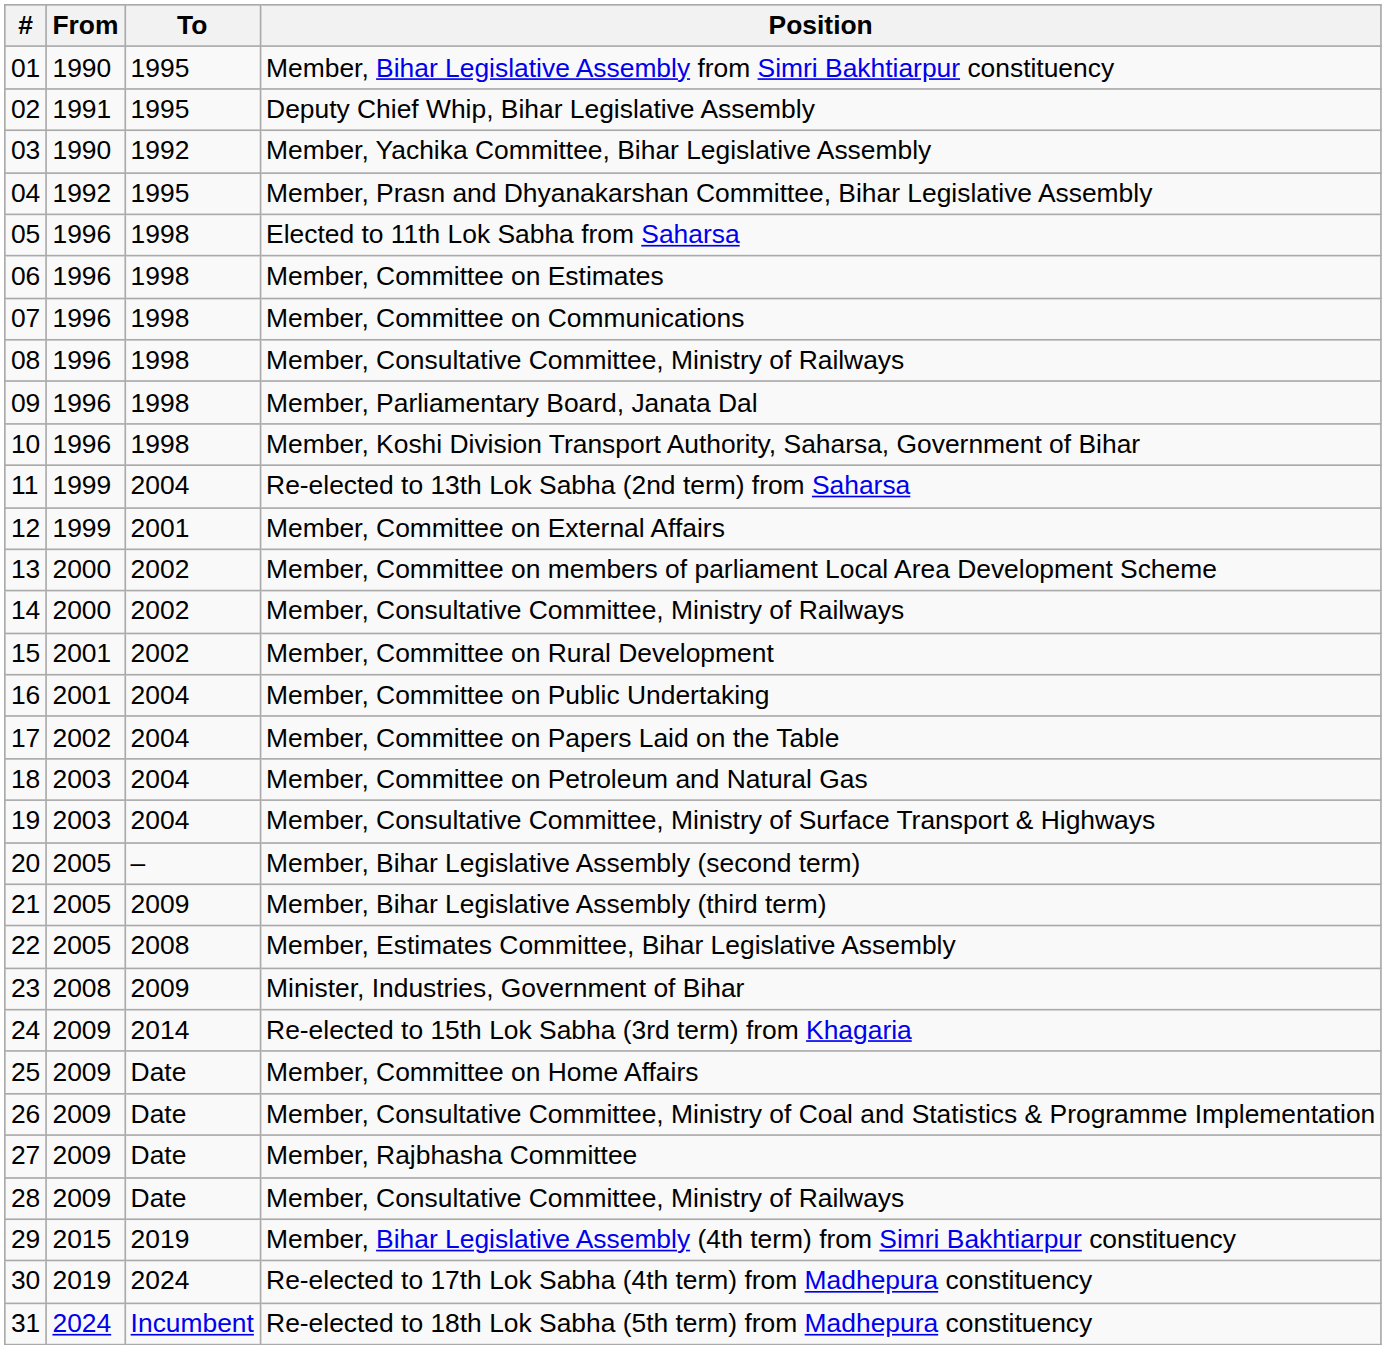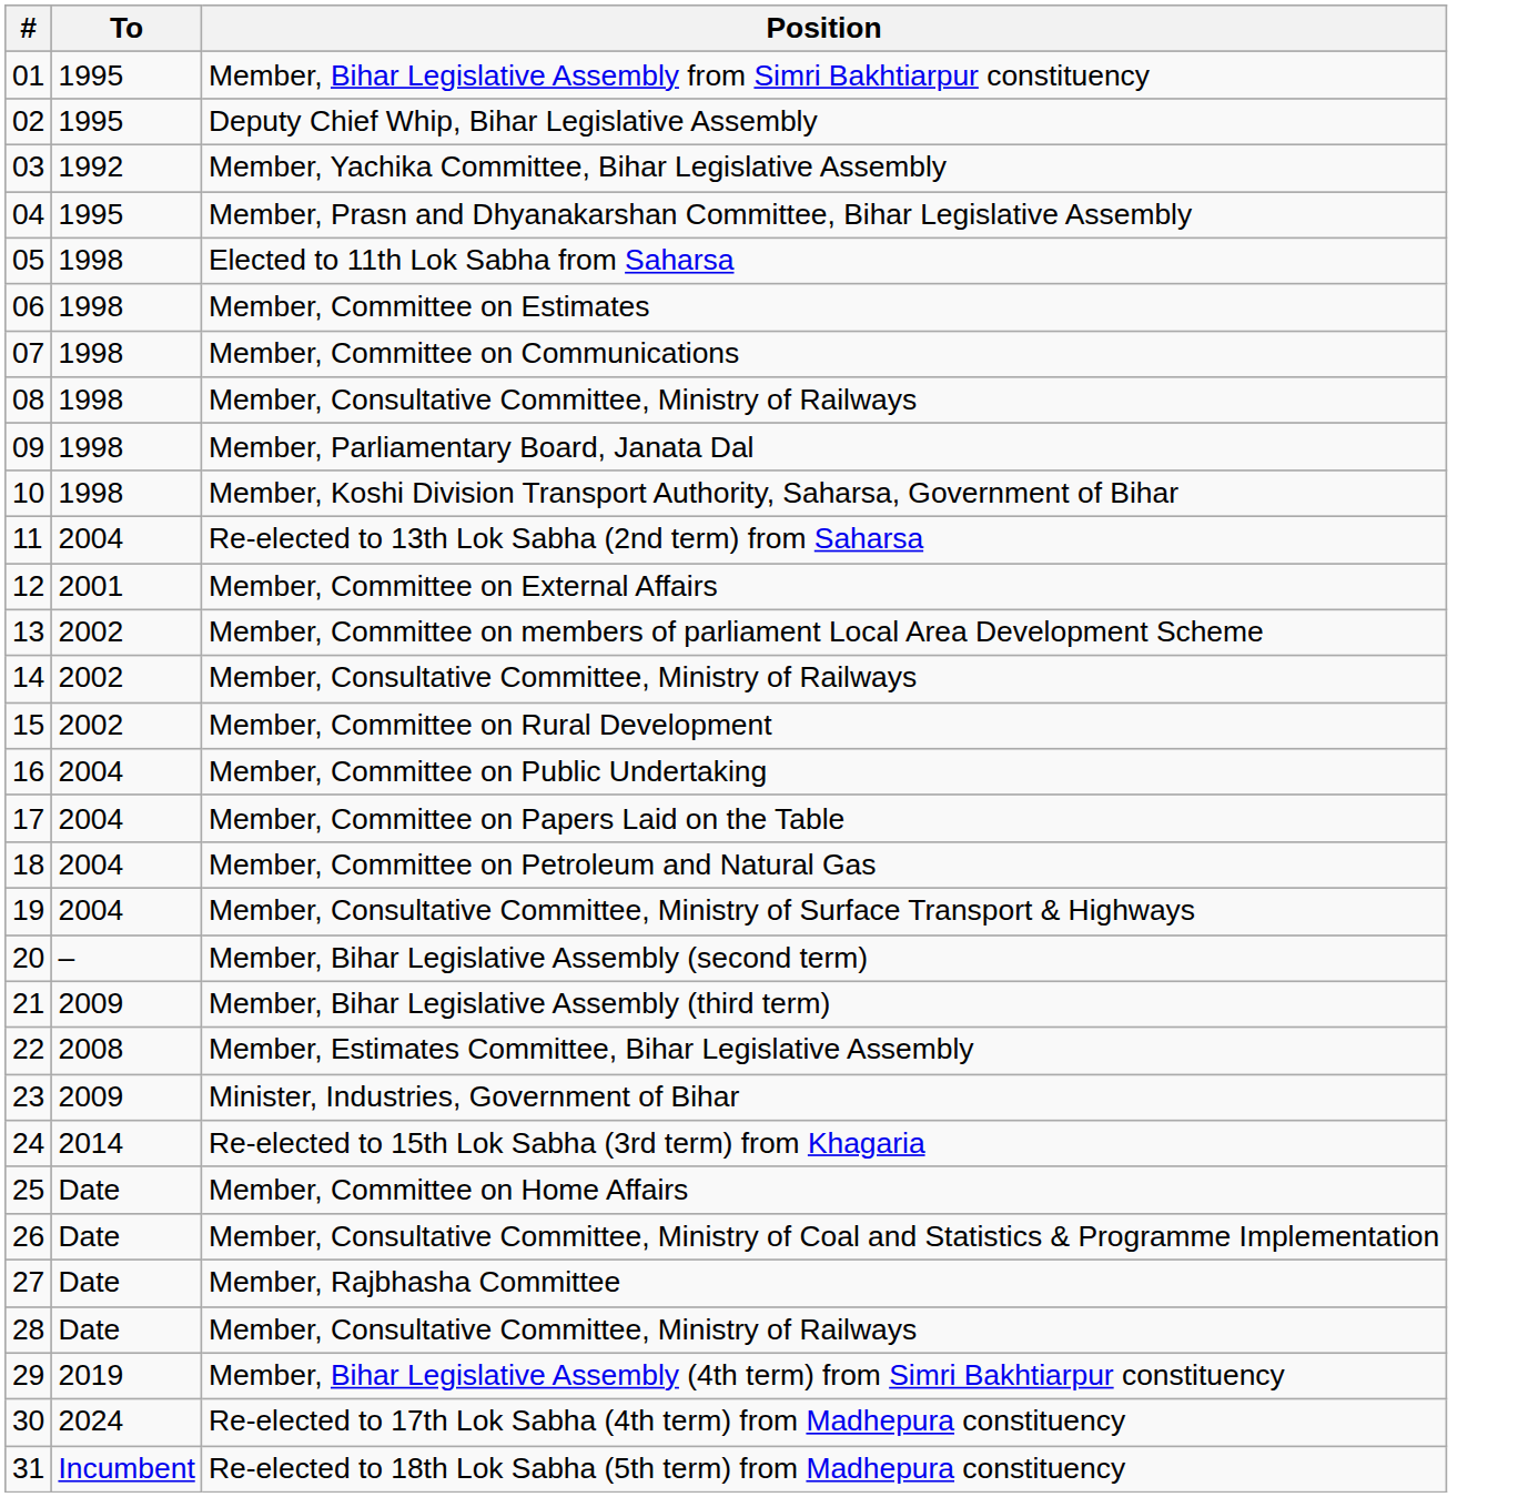- column: From | 1990 | 1991 | 1990 | 1992 | 1996 | 1996 | 1996 | 1996 | 1996 | 1996 | 1999 | 1999 | 2000 | 2000 | 2001 | 2001 | 2002 | 2003 | 2003 | 2005 | 2005 | 2005 | 2008 | 2009 | 2009 | 2009 | 2009 | 2009 | 2015 | 2019 | 2024
